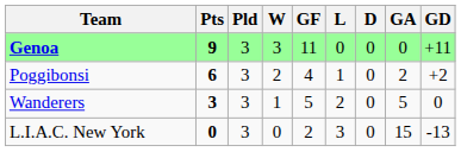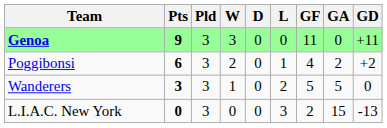columns swapped: D <-> GF
